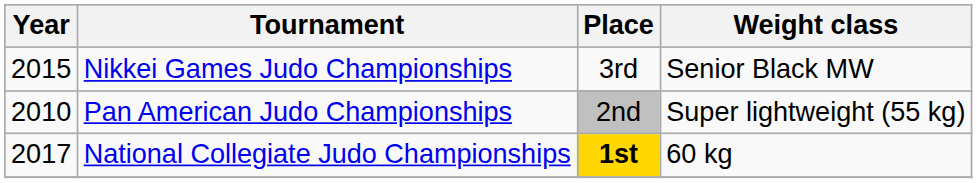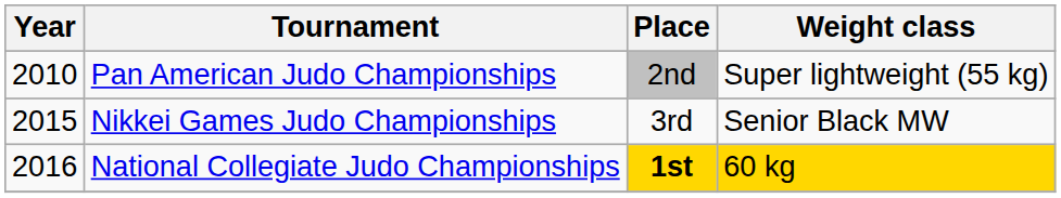rows swapped: Pan American Judo Championships <-> Nikkei Games Judo Championships
National Collegiate Judo Championships | Year: 2017 -> 2016
National Collegiate Judo Championships | Weight class: no background -> gold background
